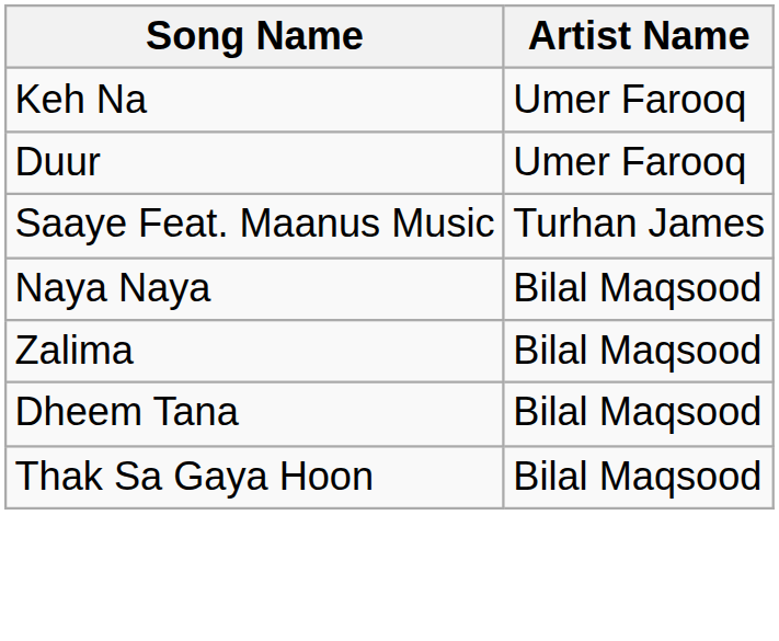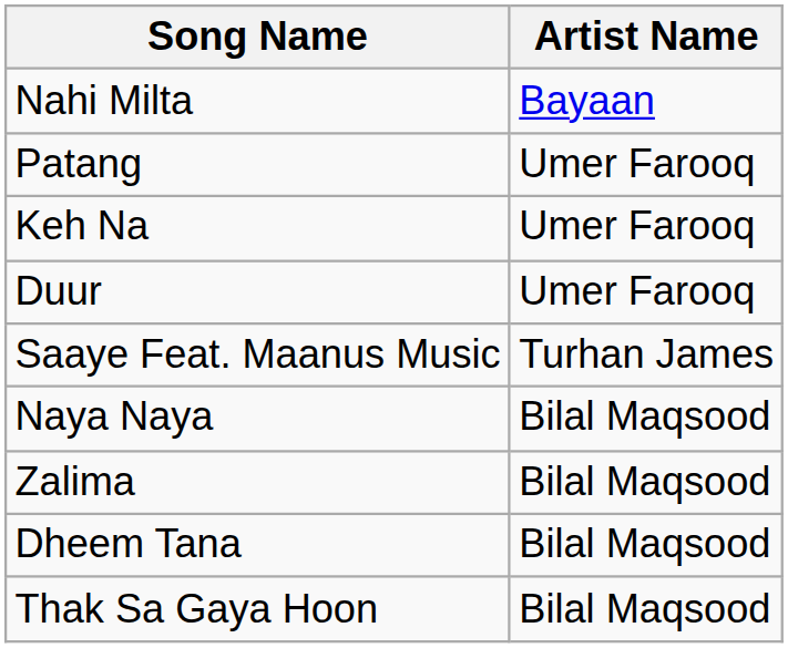+ row: Nahi Milta | Bayaan
+ row: Patang | Umer Farooq
